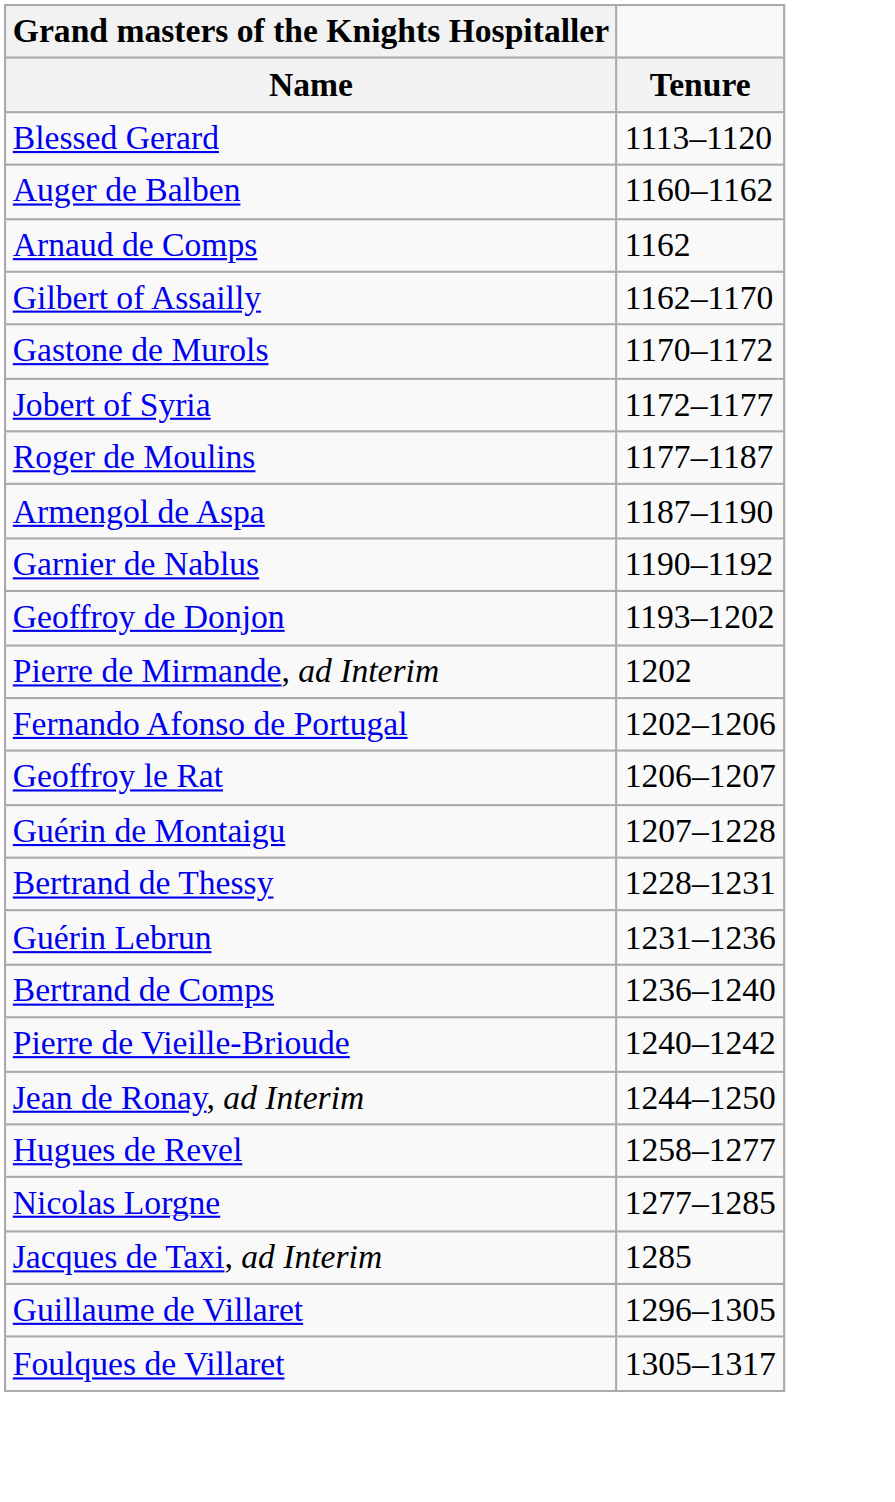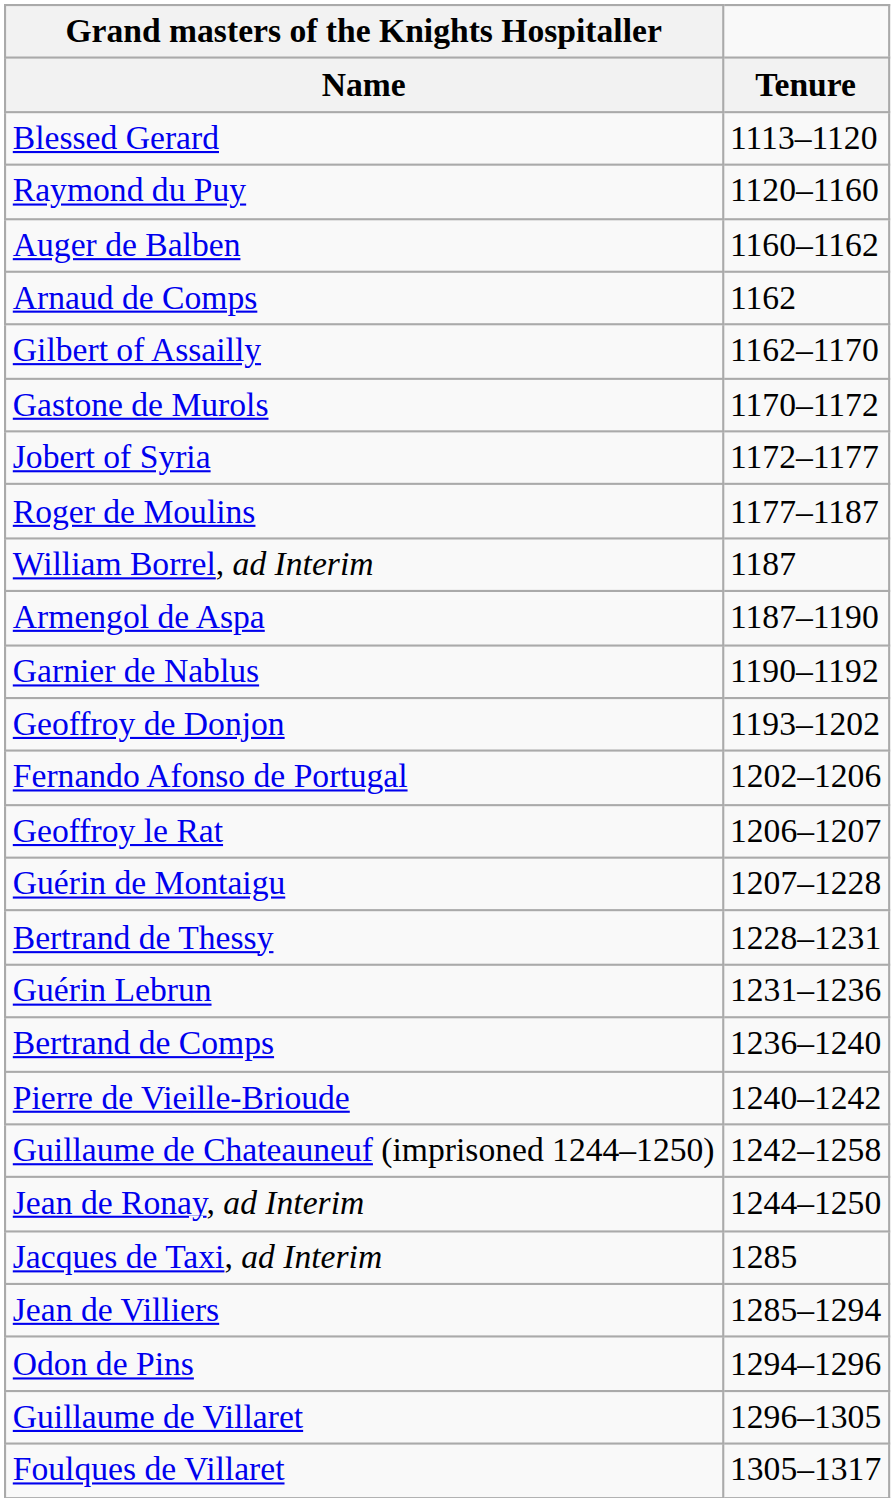+ row: Raymond du Puy | 1120–1160
+ row: William Borrel, ad Interim | 1187
- row: Pierre de Mirmande, ad Interim | 1202
+ row: Guillaume de Chateauneuf (imprisoned 1244–1250) | 1242–1258
- row: Hugues de Revel | 1258–1277
- row: Nicolas Lorgne | 1277–1285
+ row: Jean de Villiers | 1285–1294
+ row: Odon de Pins | 1294–1296
